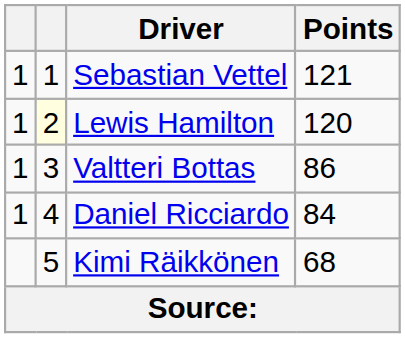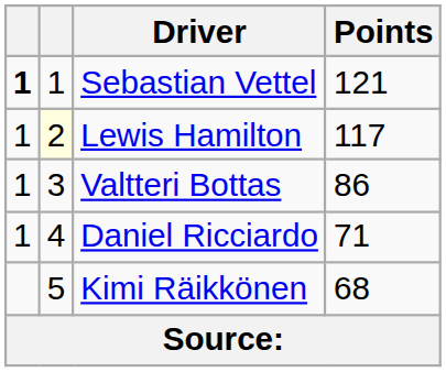Sebastian Vettel | column 1: normal -> bold
Lewis Hamilton | Points: 120 -> 117
Daniel Ricciardo | Points: 84 -> 71
